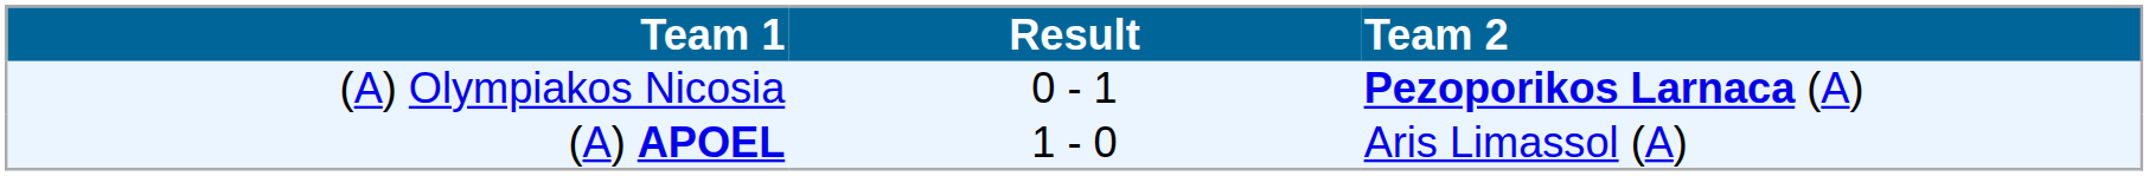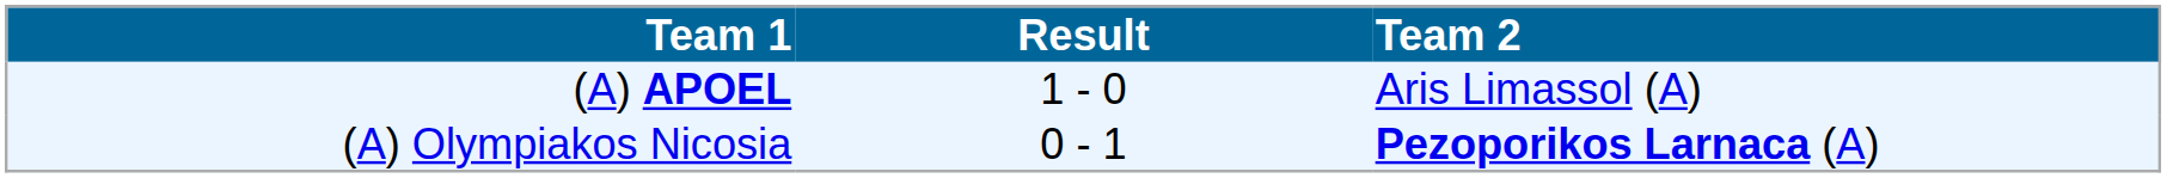rows swapped: (A) APOEL <-> (A) Olympiakos Nicosia
